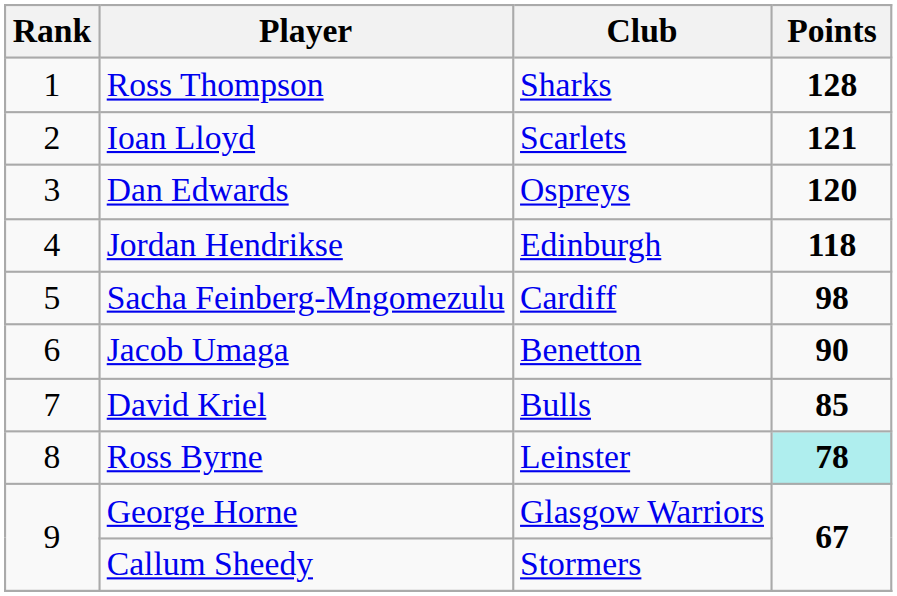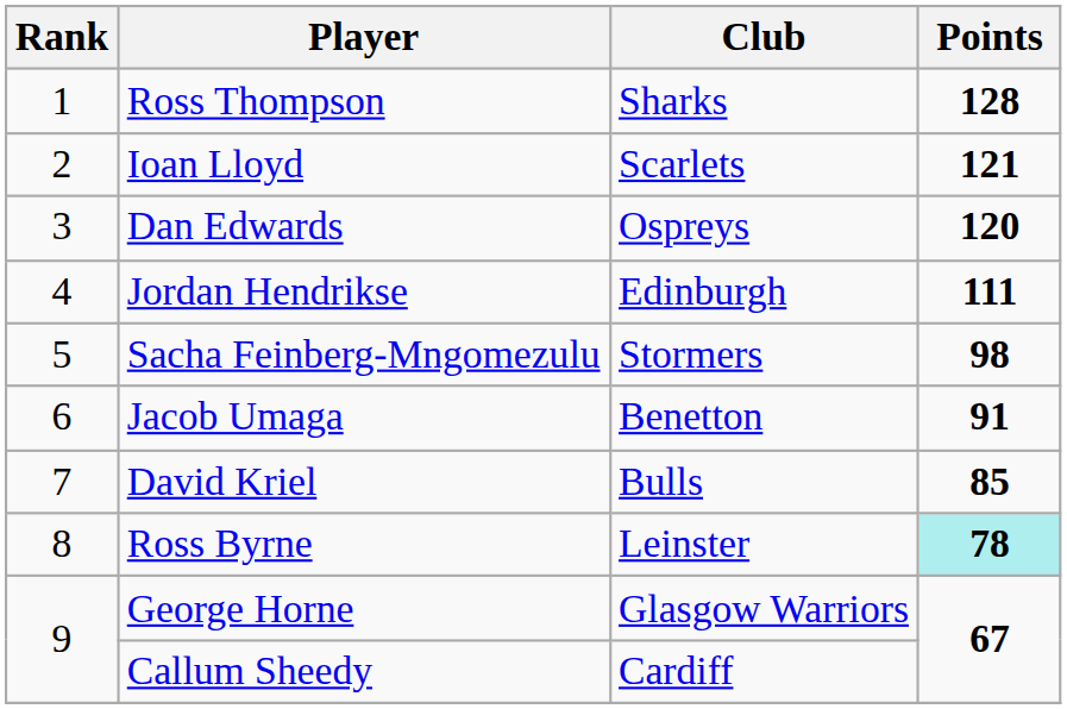Jordan Hendrikse | Points: 118 -> 111
Sacha Feinberg-Mngomezulu | Club: Cardiff -> Stormers
Jacob Umaga | Points: 90 -> 91
Callum Sheedy | Club: Stormers -> Cardiff
